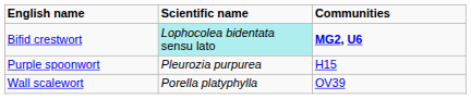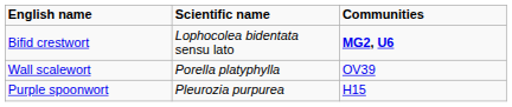Bifid crestwort | Scientific name: paleturquoise background -> no background
rows swapped: Purple spoonwort <-> Wall scalewort
